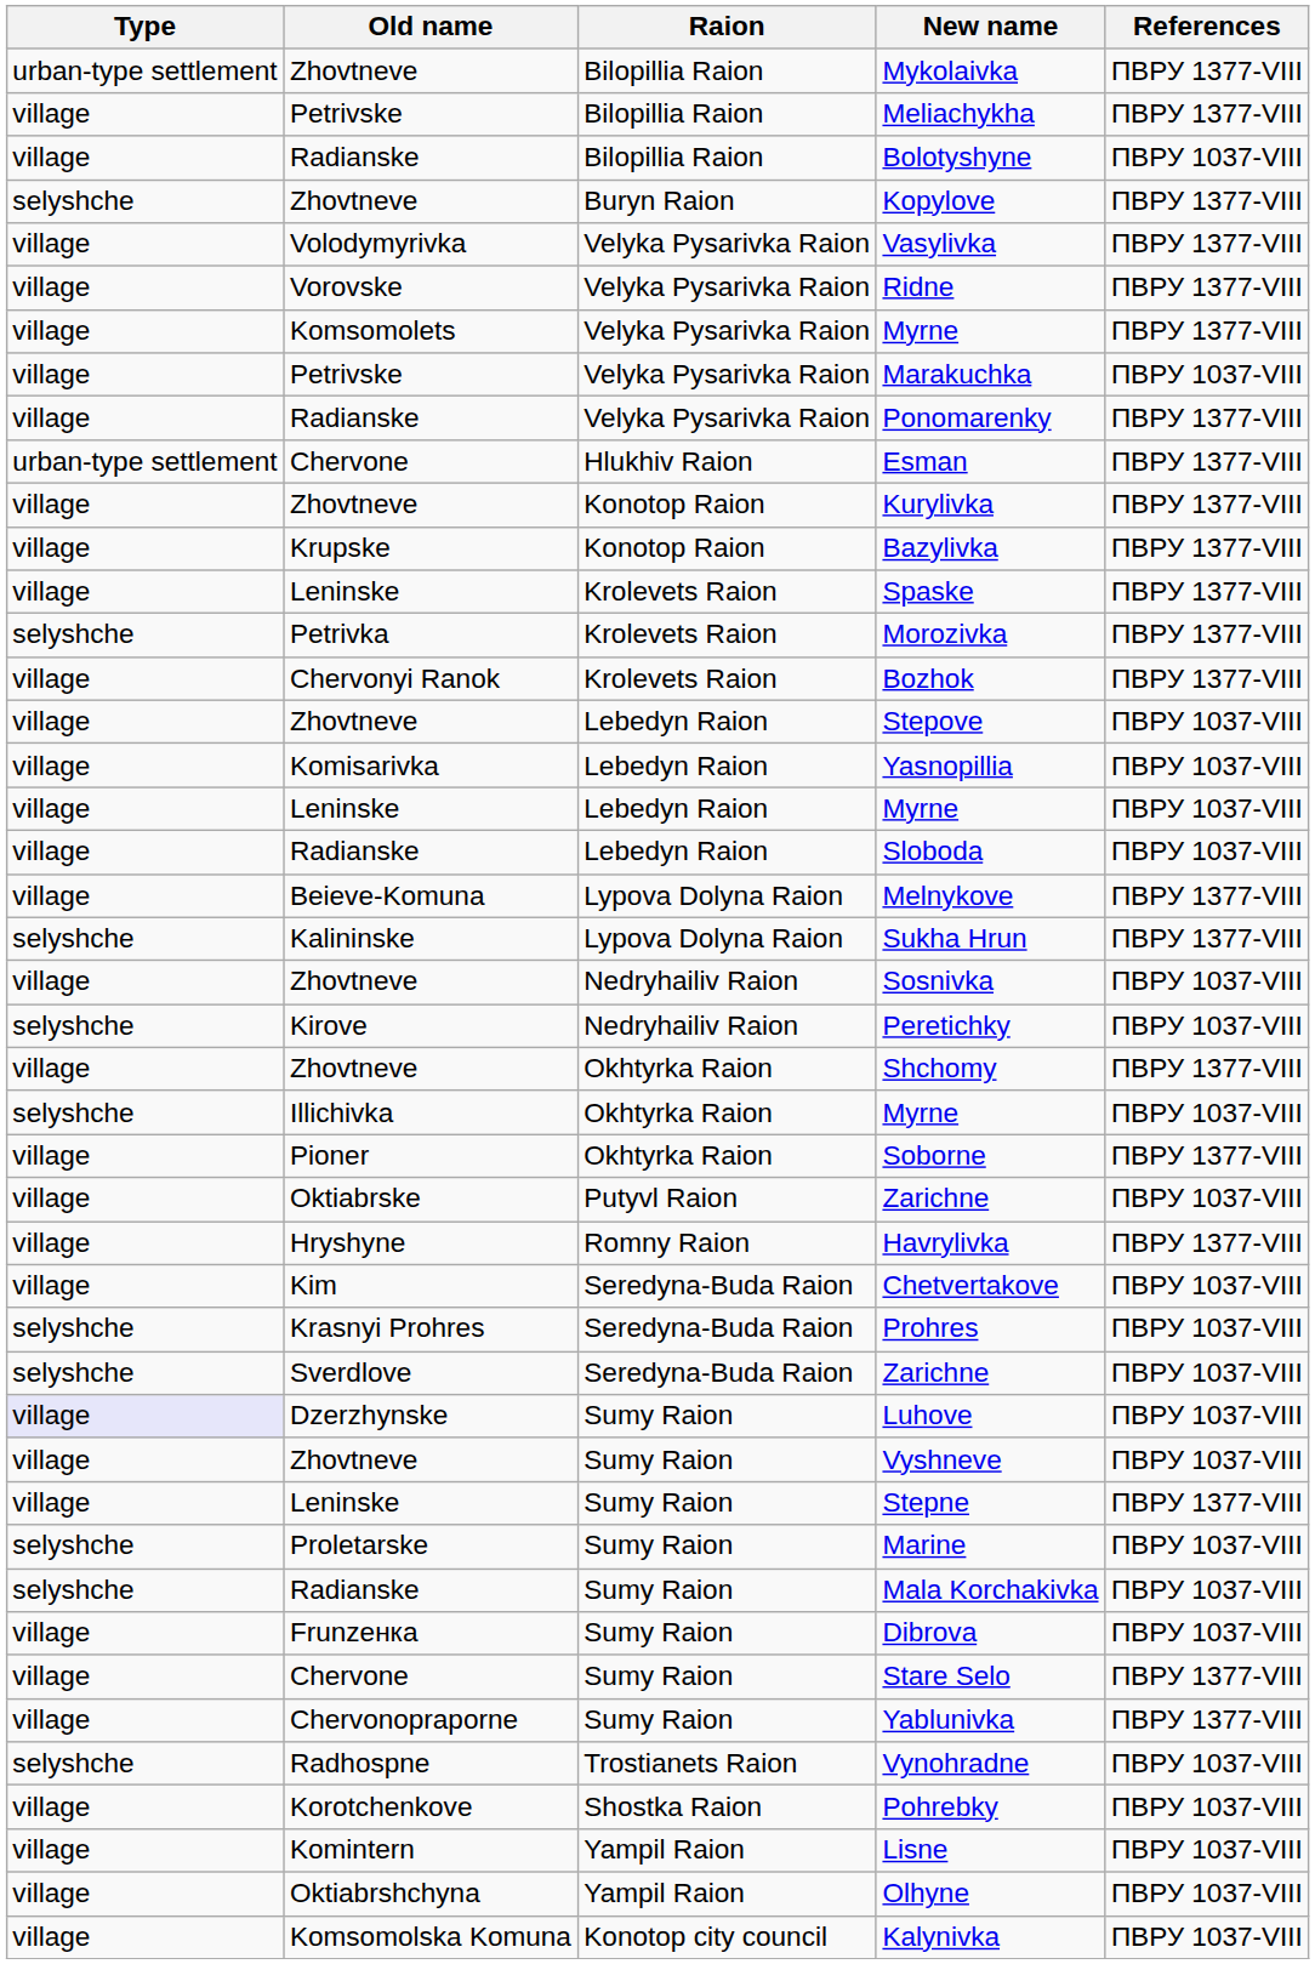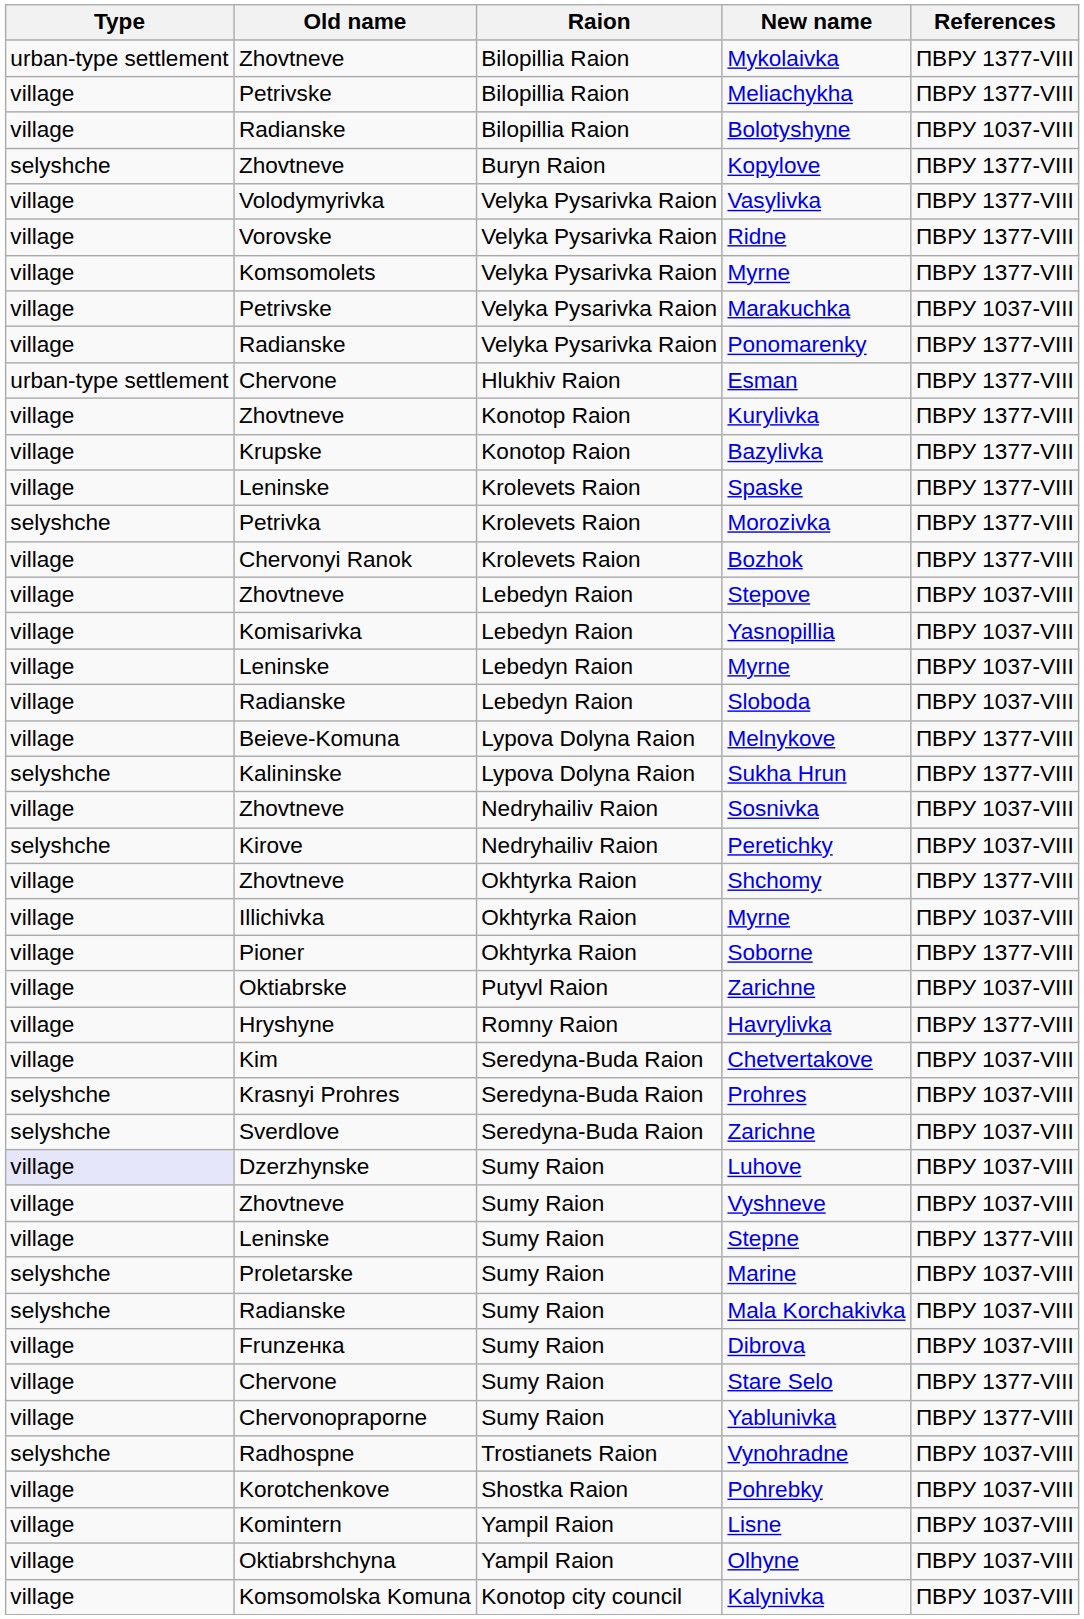Illichivka / Myrne | Type: selyshche -> village
